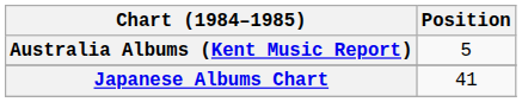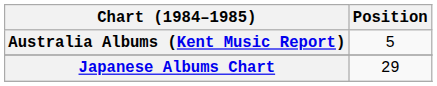Japanese Albums Chart | Position: 41 -> 29
